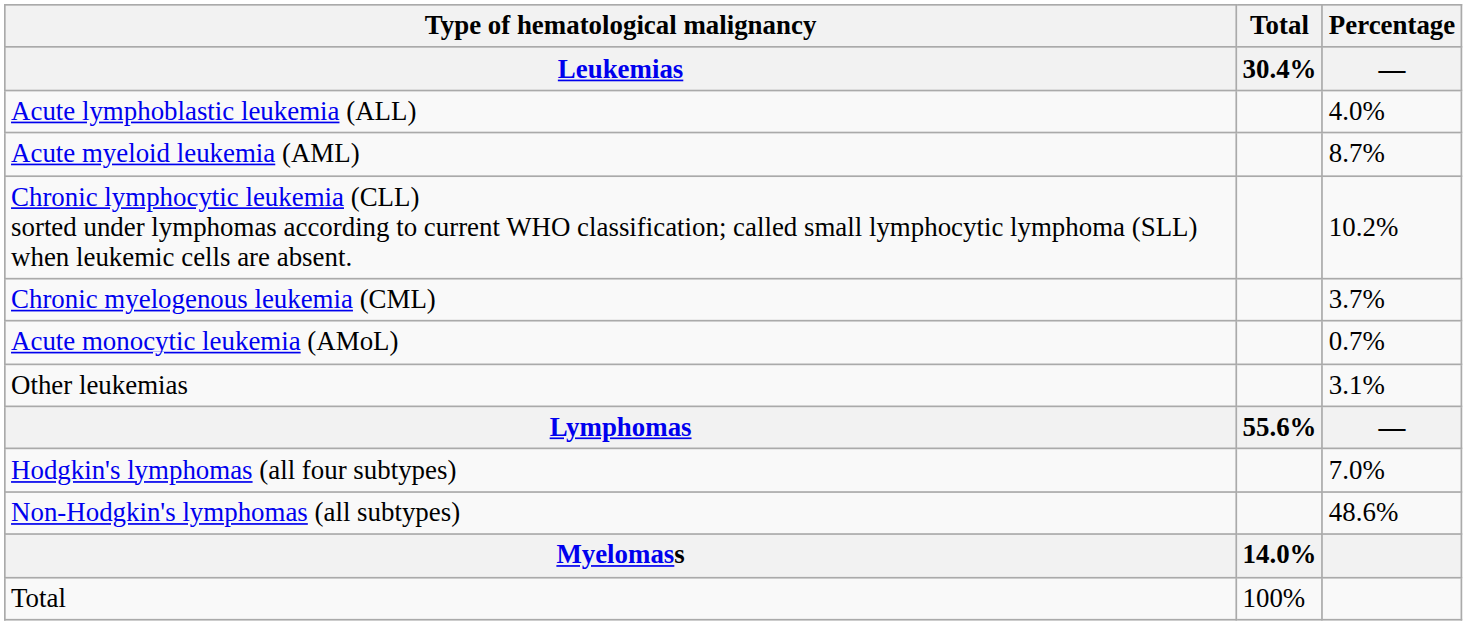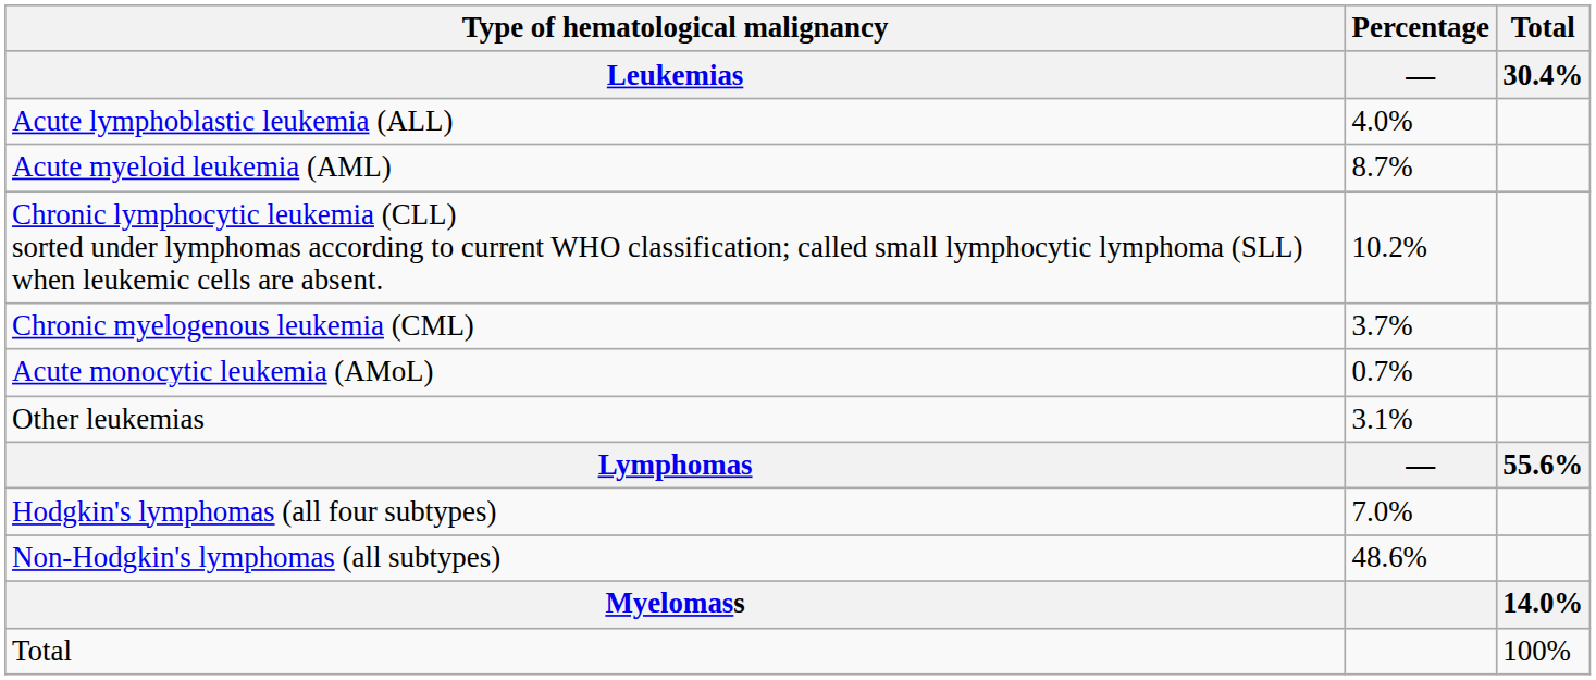columns swapped: Percentage / — <-> Total / 30.4%
